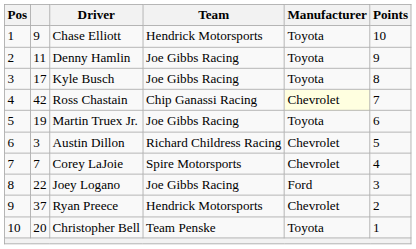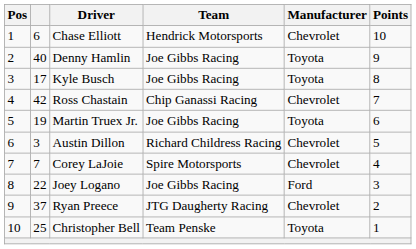Chase Elliott | column 2: 9 -> 6
Chase Elliott | Manufacturer: Toyota -> Chevrolet
Denny Hamlin | column 2: 11 -> 40
Ross Chastain | Manufacturer: lightyellow background -> no background
Ryan Preece | Team: Hendrick Motorsports -> JTG Daugherty Racing
Christopher Bell | column 2: 20 -> 25
